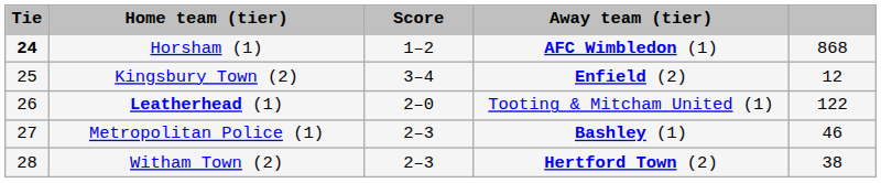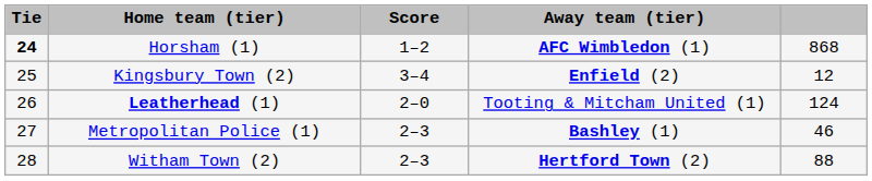Leatherhead (1) | column 5: 122 -> 124
Witham Town (2) | column 5: 38 -> 88
